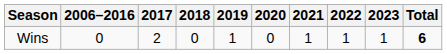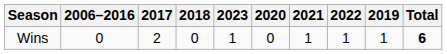columns swapped: 2019 <-> 2023
